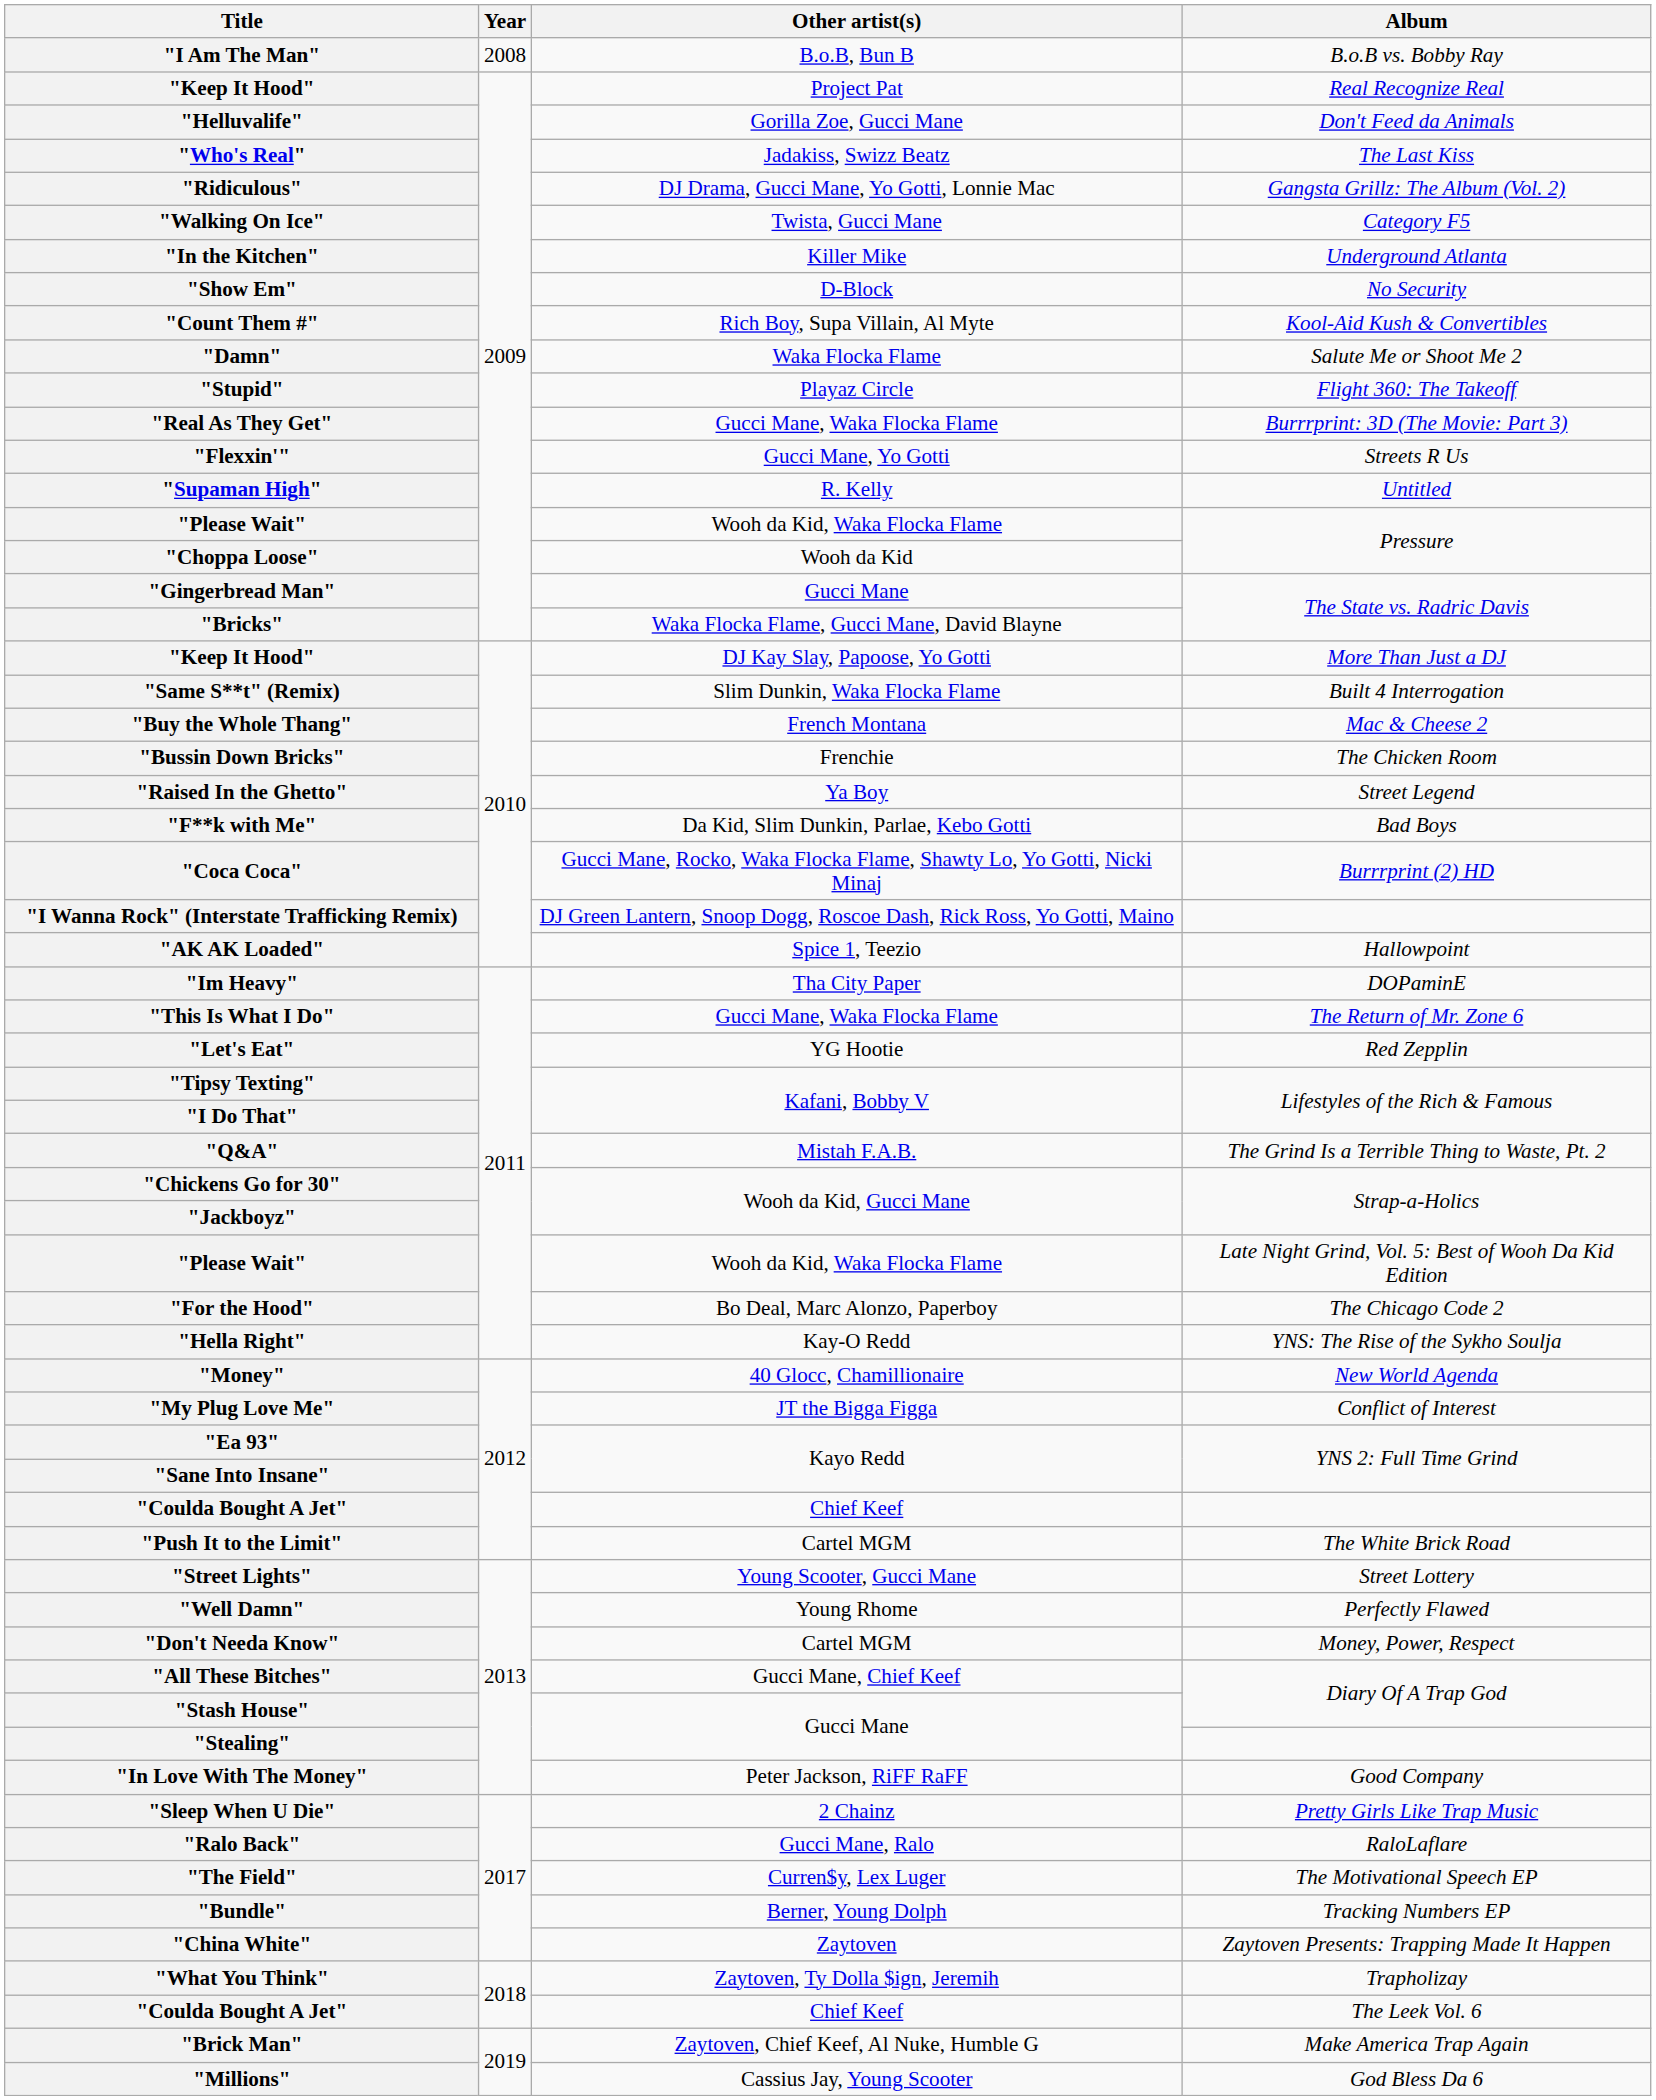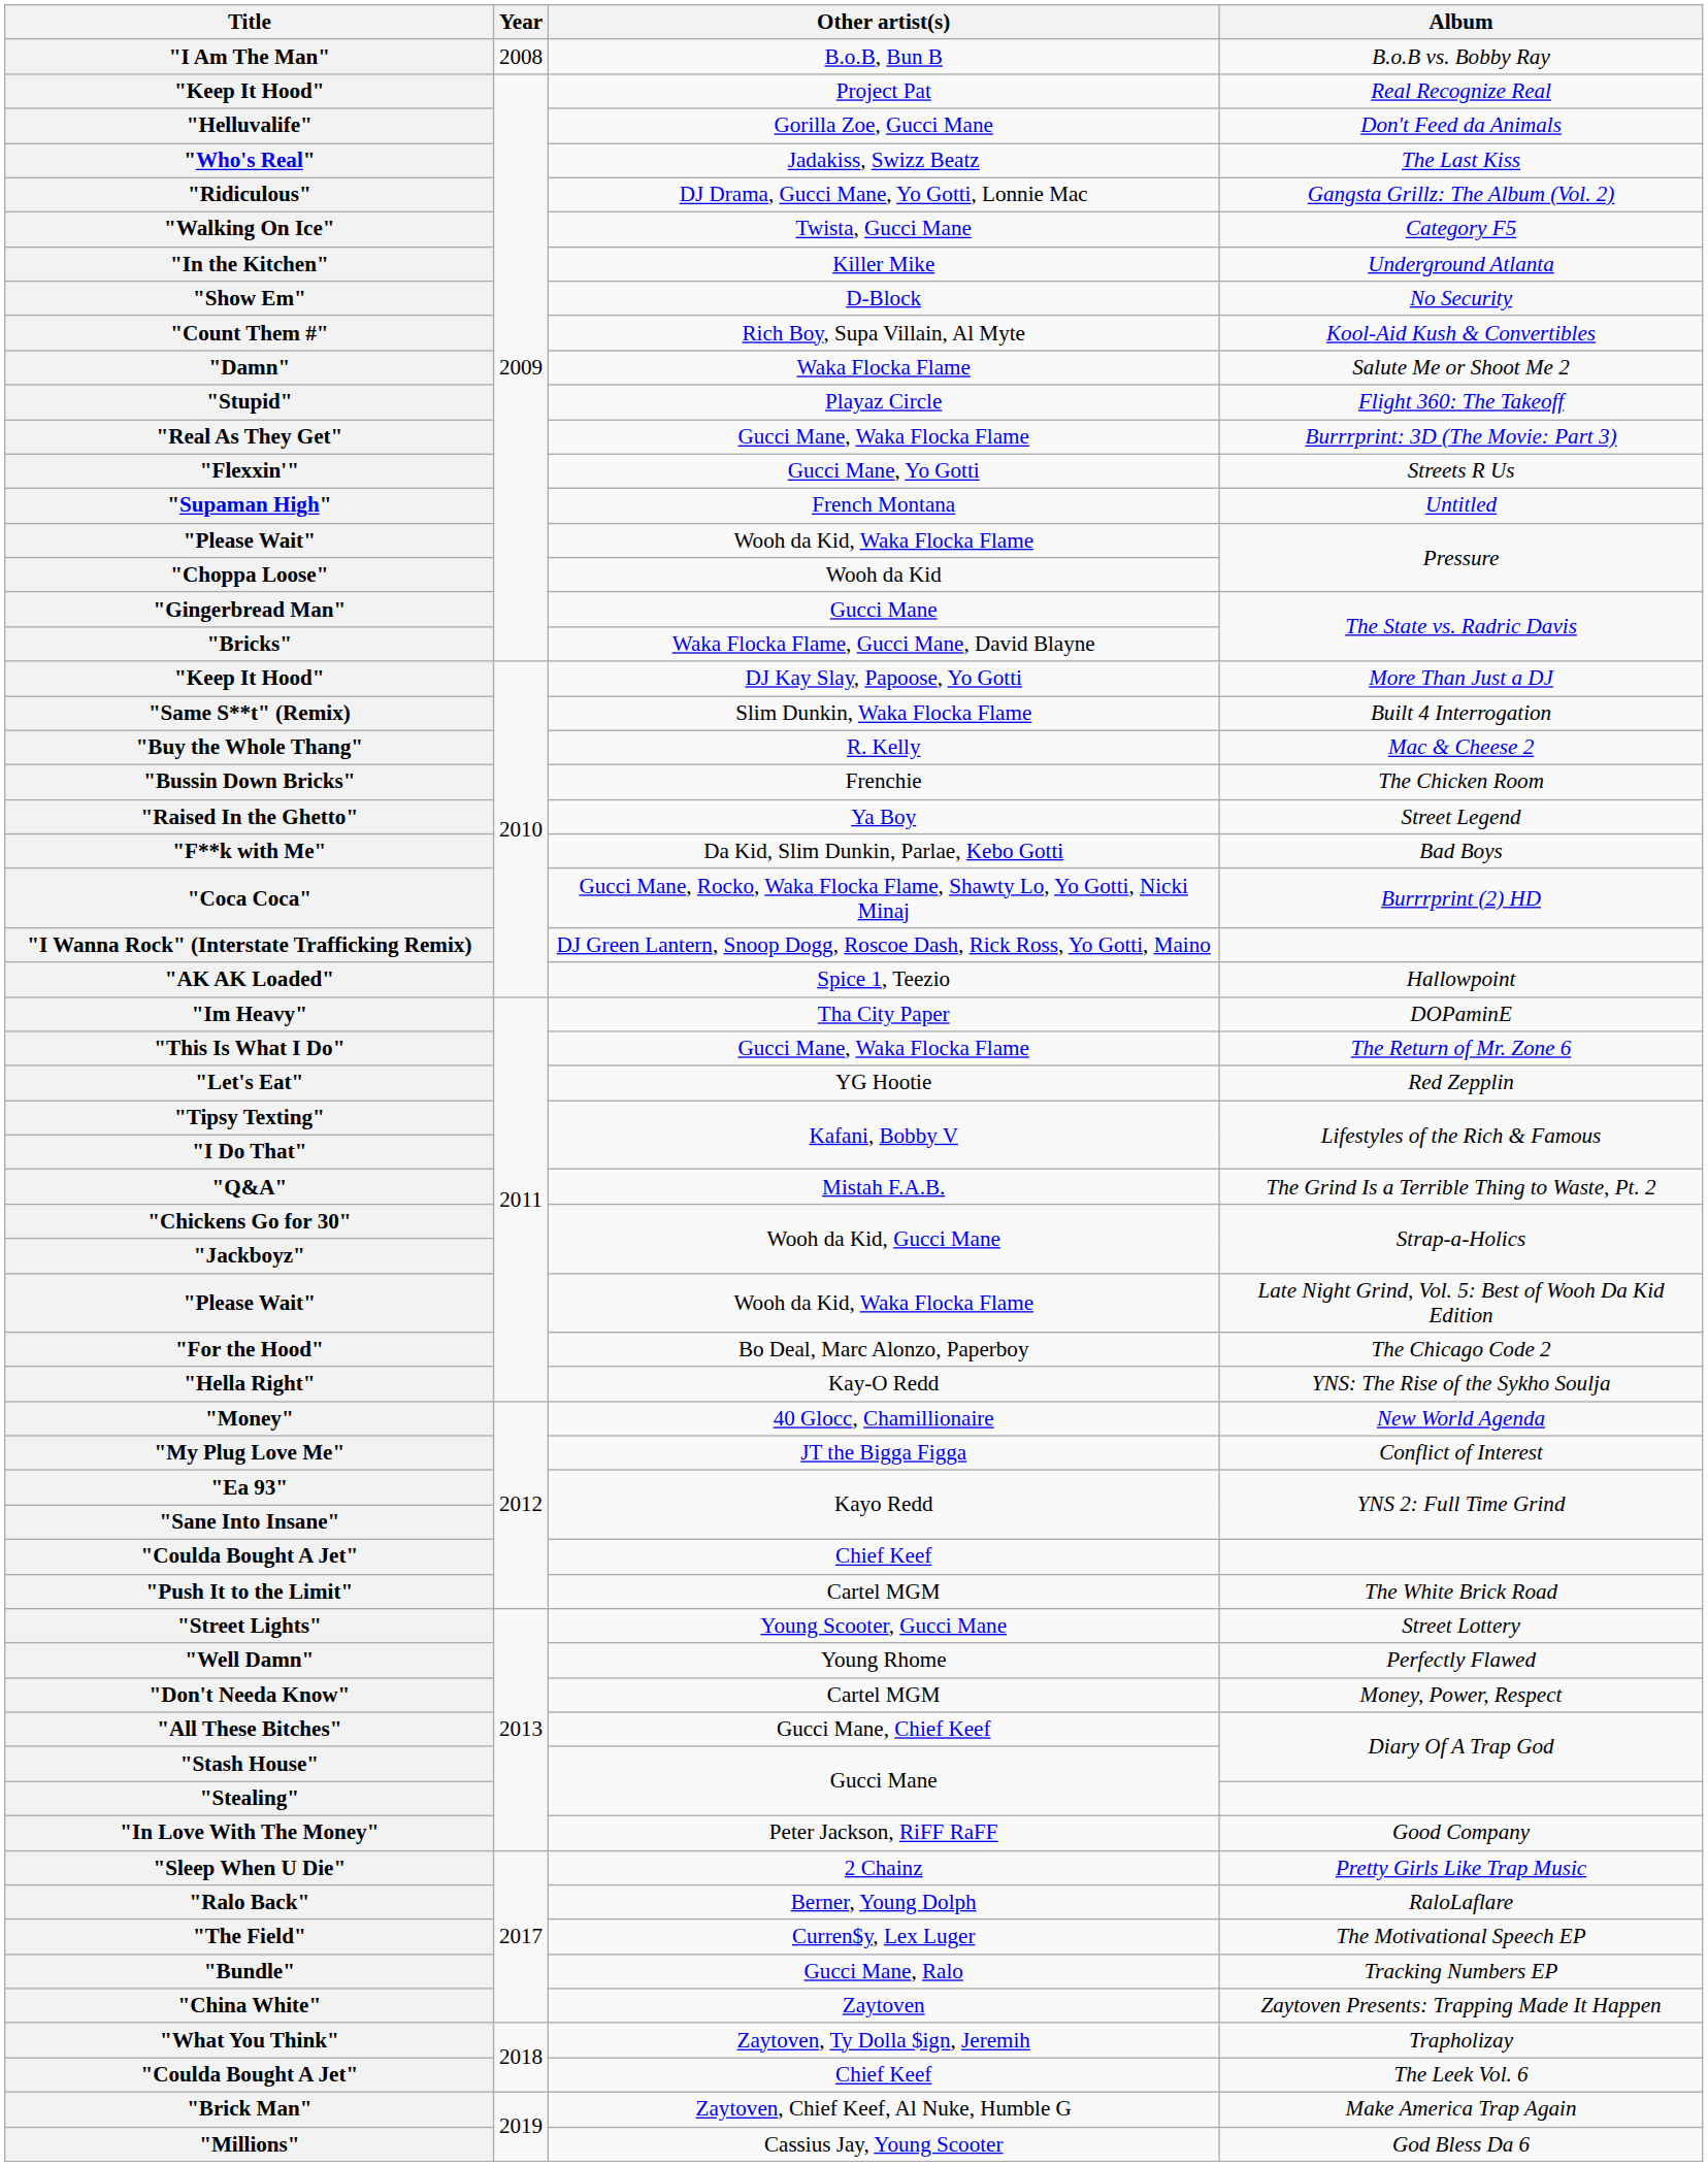"Supaman High" | Other artist(s): R. Kelly -> French Montana
"Buy the Whole Thang" | Other artist(s): French Montana -> R. Kelly
"Ralo Back" | Other artist(s): Gucci Mane, Ralo -> Berner, Young Dolph
"Bundle" | Other artist(s): Berner, Young Dolph -> Gucci Mane, Ralo
